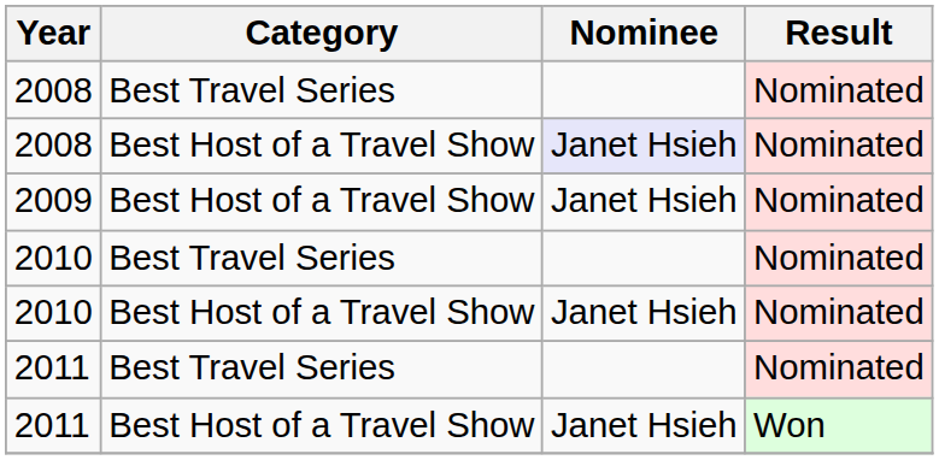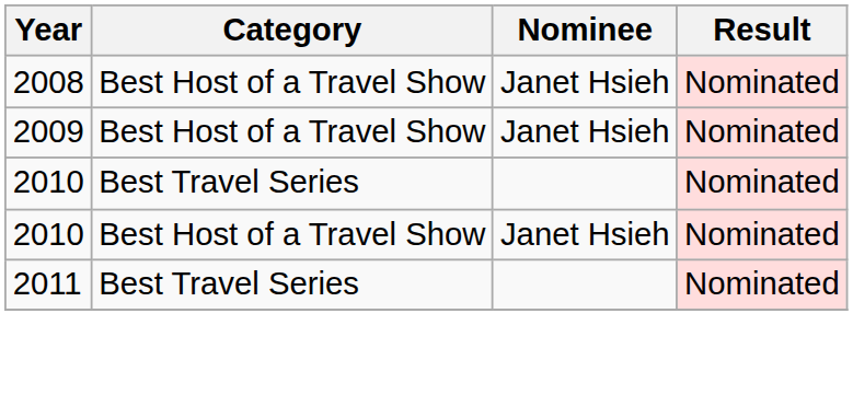- row: 2008 | Best Travel Series | Nominated
2008 / Best Host of a Travel Show | Nominee: lavender background -> no background
- row: 2011 | Best Host of a Travel Show | Janet Hsieh | Won
